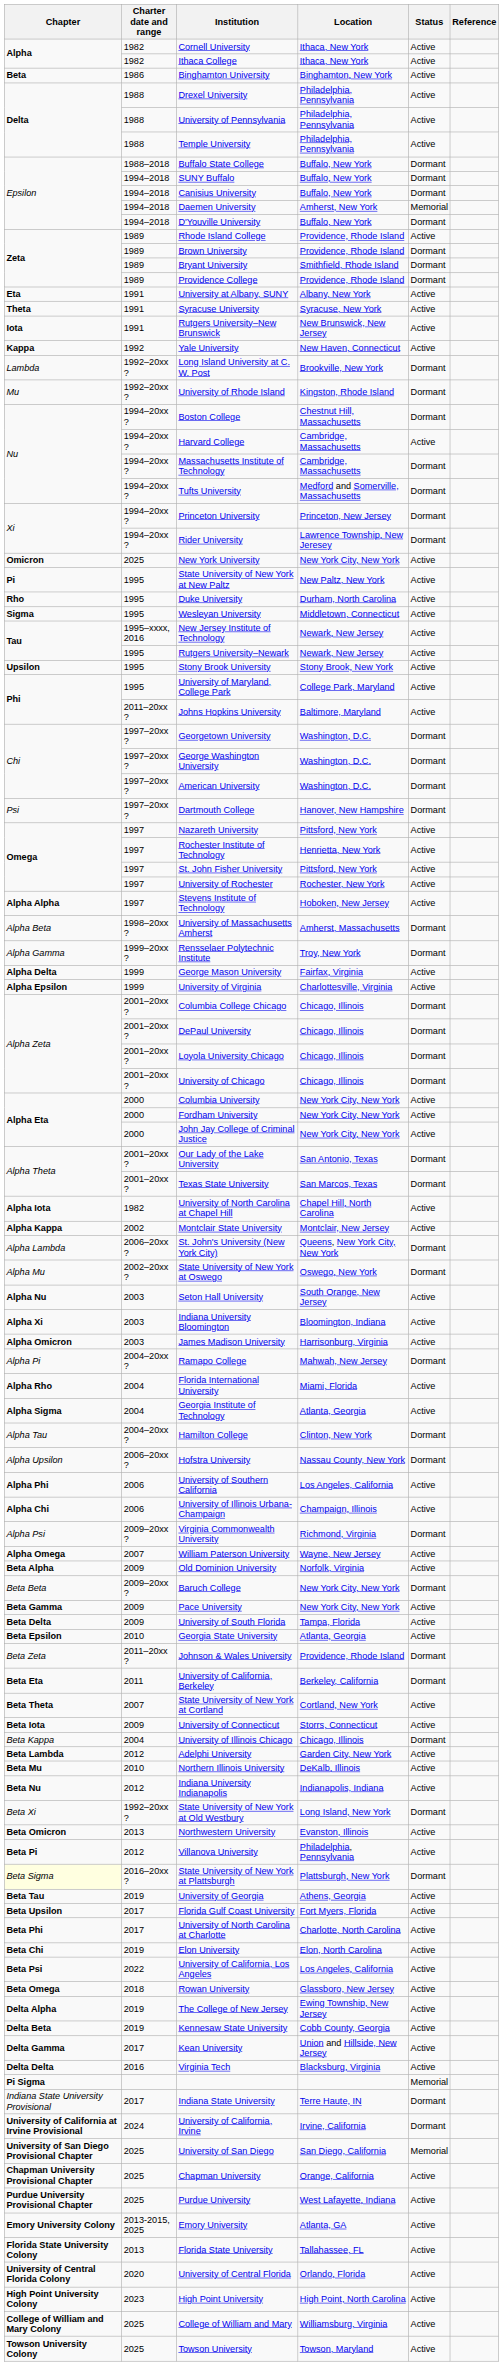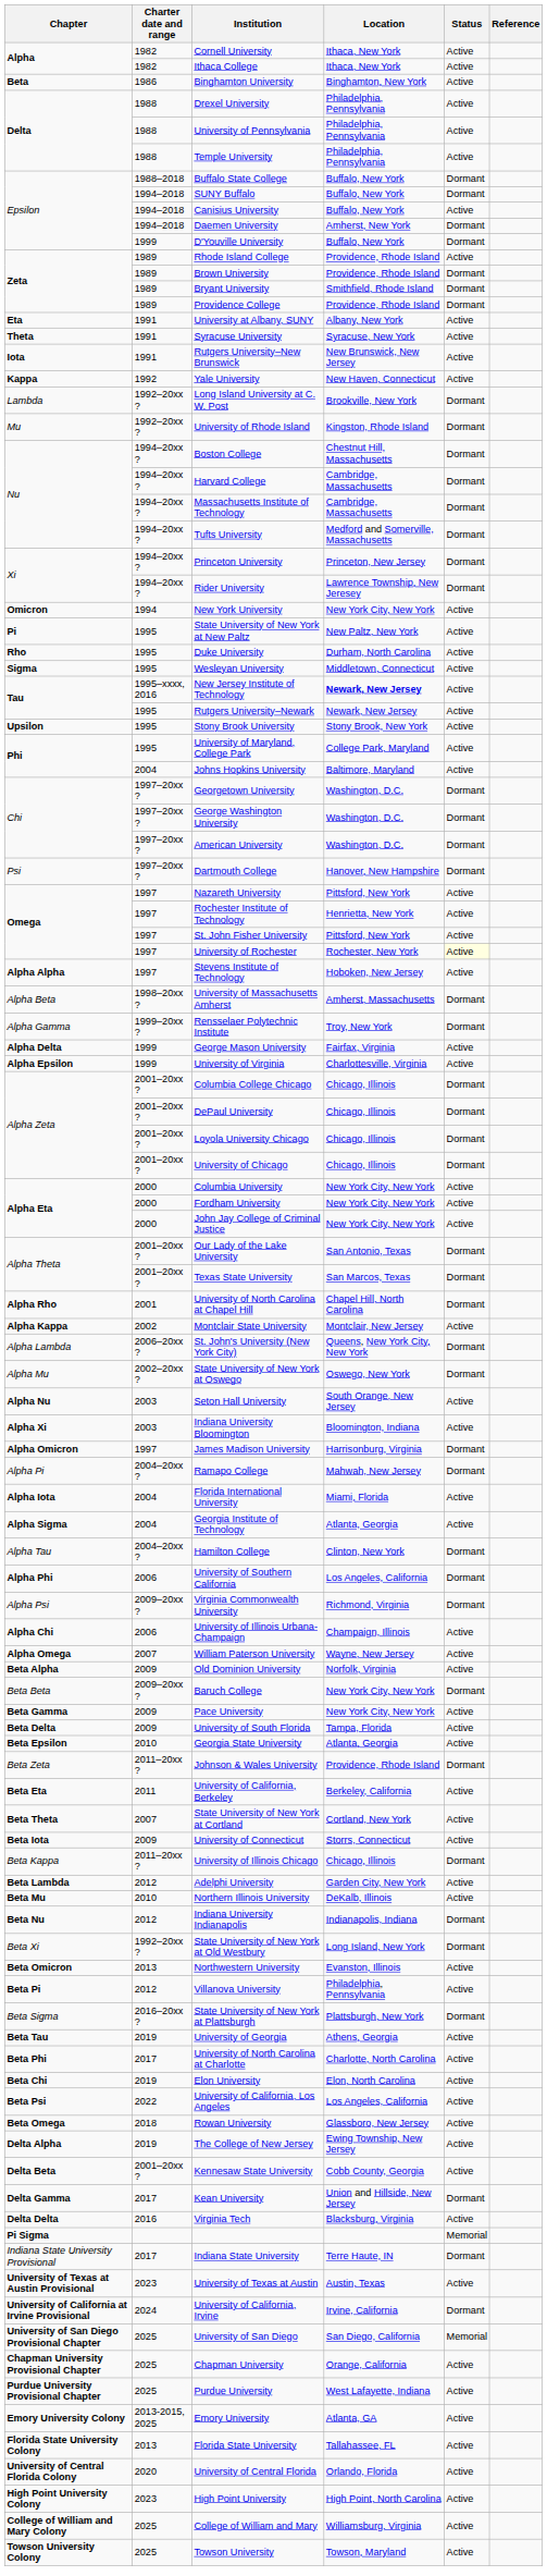Canisius University | Status: Dormant -> Active
Daemen University | Status: Memorial -> Dormant
D'Youville University | Charter date and range: 1994–2018 -> 1999
Harvard College | Status: Active -> Dormant
New York University | Charter date and range: 2025 -> 1994
New Jersey Institute of Technology | Location: normal -> bold
Johns Hopkins University | Charter date and range: 2011–20xx ? -> 2004
University of Rochester | Status: no background -> lightyellow background
University of North Carolina at Chapel Hill | Chapter: Alpha Iota -> Alpha Rho
University of North Carolina at Chapel Hill | Charter date and range: 1982 -> 2001
University of North Carolina at Chapel Hill | Status: Active -> Dormant
James Madison University | Charter date and range: 2003 -> 1997
James Madison University | Status: Active -> Dormant
Florida International University | Chapter: Alpha Rho -> Alpha Iota
- row: Alpha Upsilon | 2006–20xx ? | Hofstra University | Nassau County, New York | Dormant
University of Southern California | Status: Active -> Dormant
rows swapped: University of Illinois Urbana-Champaign <-> Virginia Commonwealth University
University of California, Berkeley | Status: Dormant -> Active
University of Illinois Chicago | Charter date and range: 2004 -> 2011–20xx ?
Indiana University Indianapolis | Status: Active -> Dormant
State University of New York at Plattsburgh | Chapter: lightyellow background -> no background
- row: Beta Upsilon | 2017 | Florida Gulf Coast University | Fort Myers, Florida | Active
Kennesaw State University | Charter date and range: 2019 -> 2001–20xx ?
Kean University | Status: Active -> Dormant
+ row: University of Texas at Austin Provisional | 2023 | University of Texas at Austin | Austin, Texas | Active
